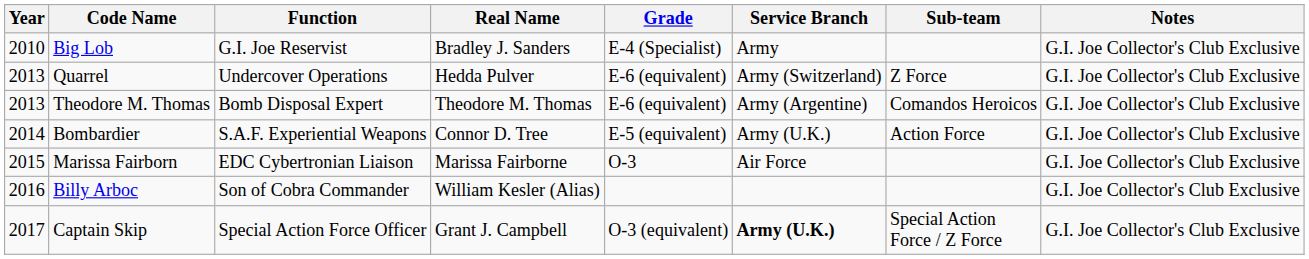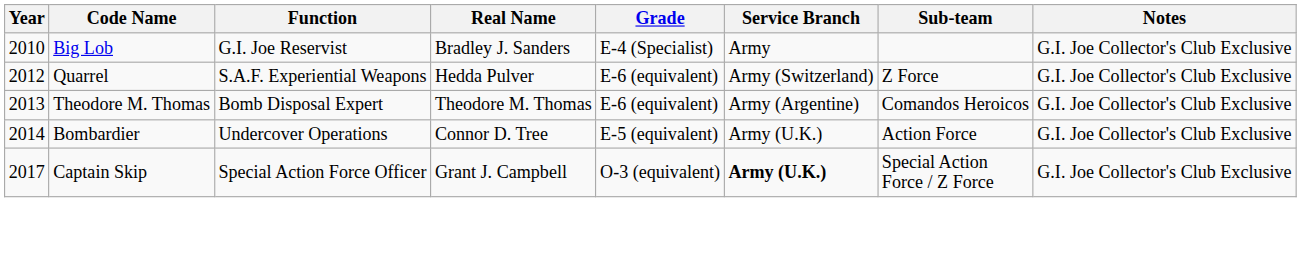Quarrel | Year: 2013 -> 2012
Quarrel | Function: Undercover Operations -> S.A.F. Experiential Weapons
Bombardier | Function: S.A.F. Experiential Weapons -> Undercover Operations
- row: 2015 | Marissa Fairborn | EDC Cybertronian Liaison | Marissa Fairborne | O-3 | Air Force | G.I. Joe Collector's Club Exclusive
- row: 2016 | Billy Arboc | Son of Cobra Commander | William Kesler (Alias) | G.I. Joe Collector's Club Exclusive
